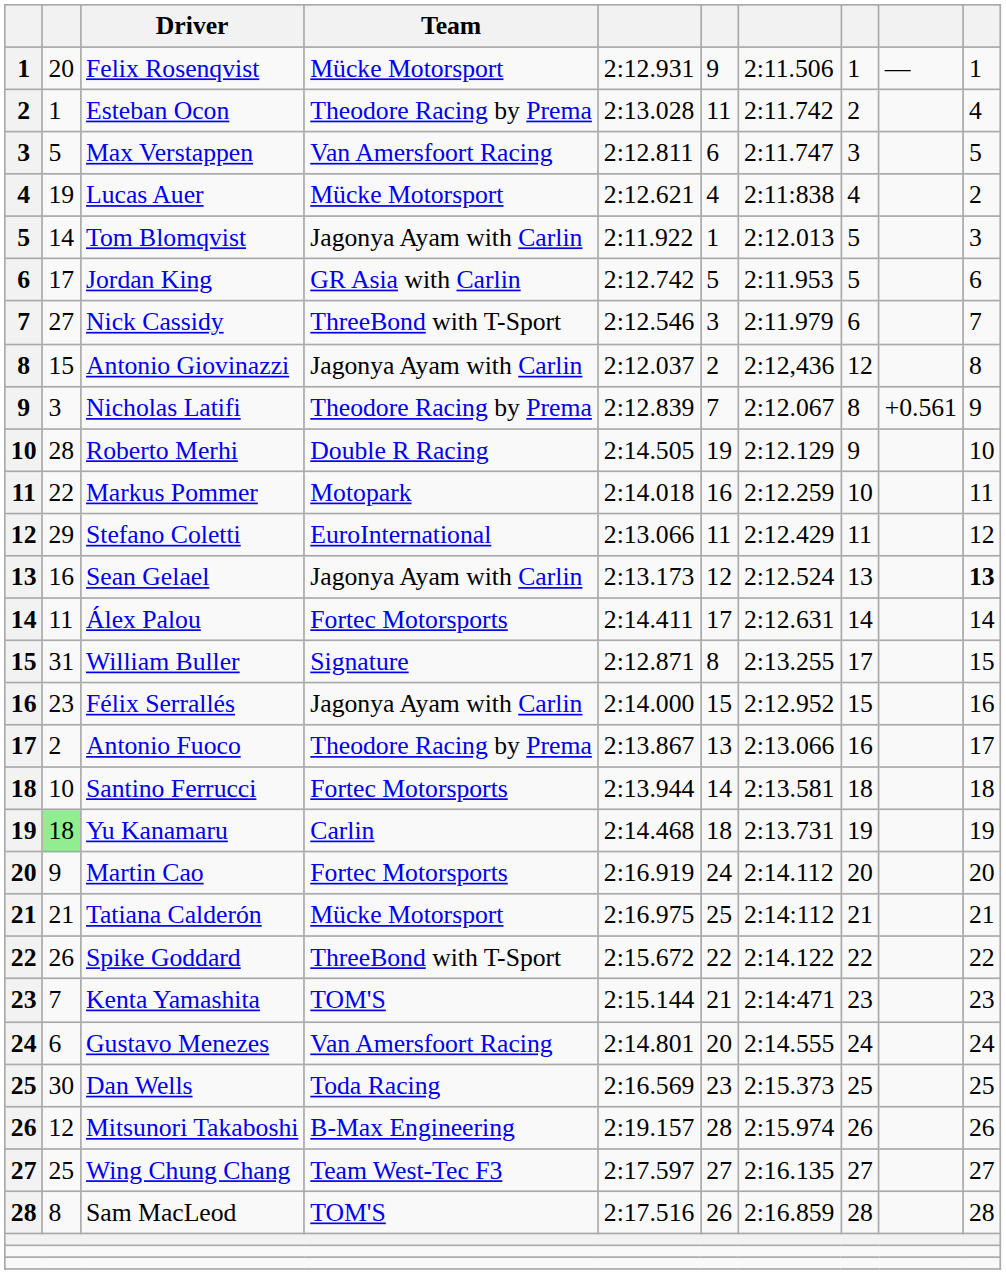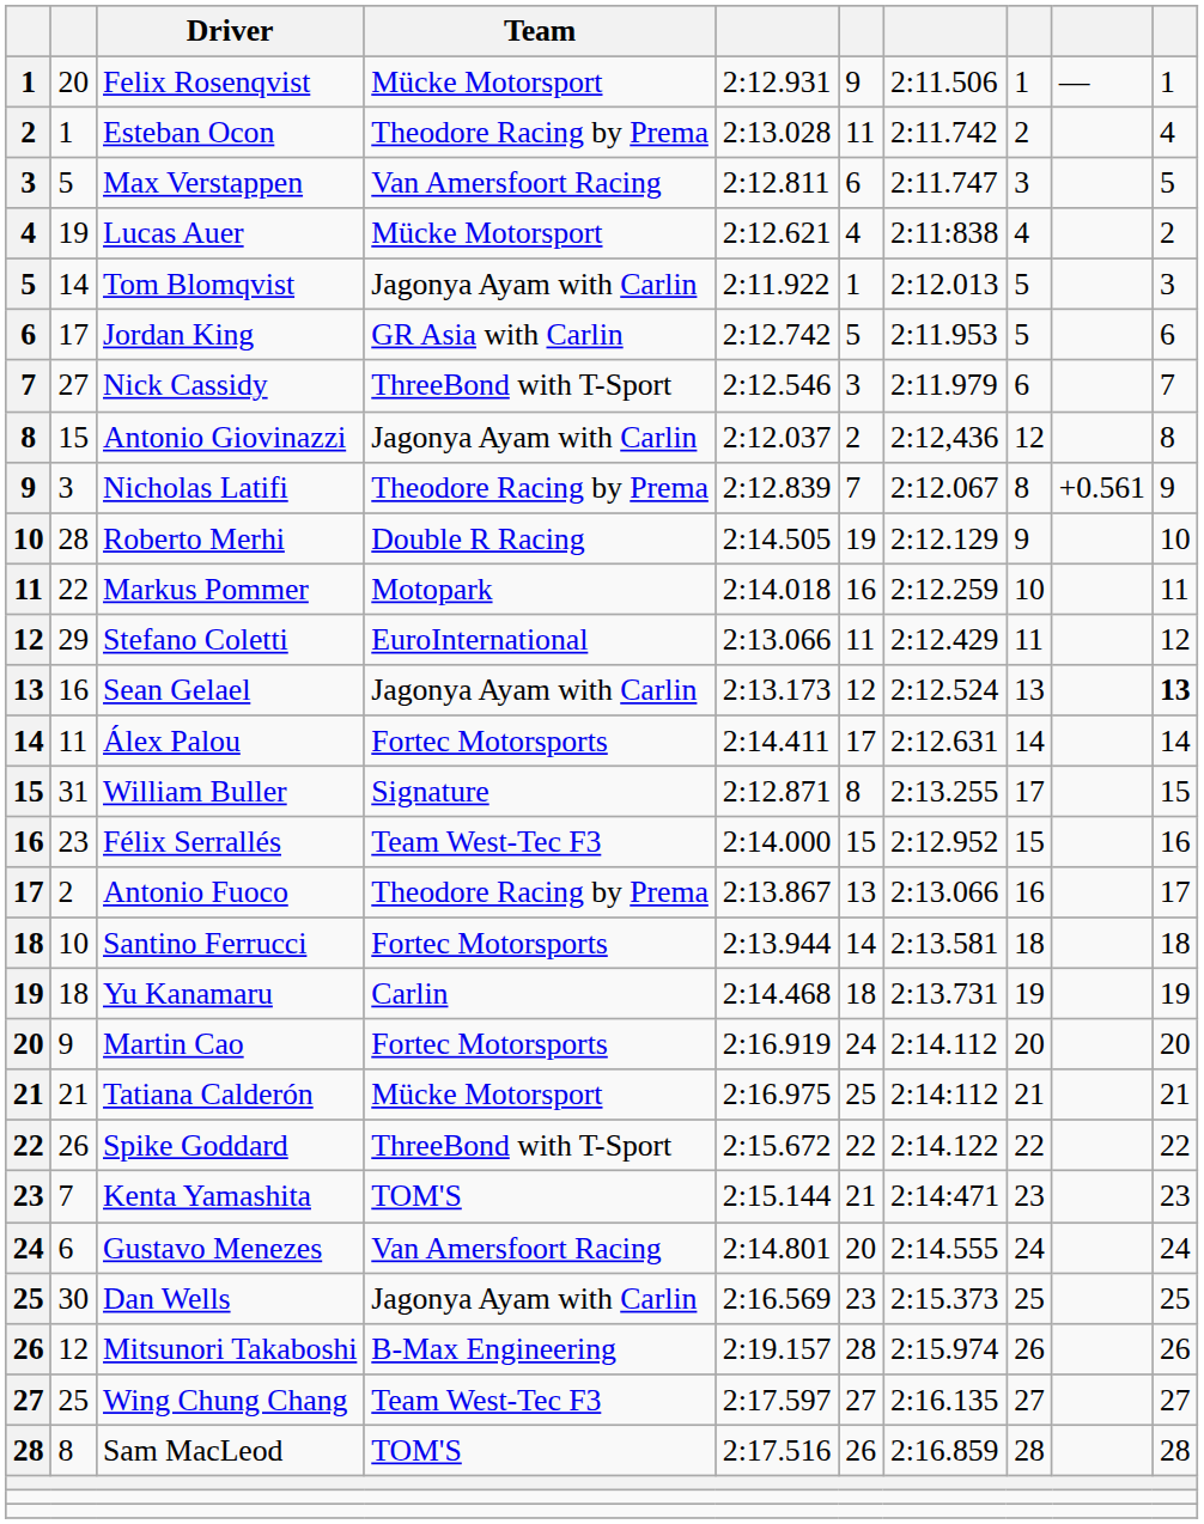Félix Serrallés | Team: Jagonya Ayam with Carlin -> Team West-Tec F3
Yu Kanamaru | column 2: lightgreen background -> no background
Dan Wells | Team: Toda Racing -> Jagonya Ayam with Carlin
